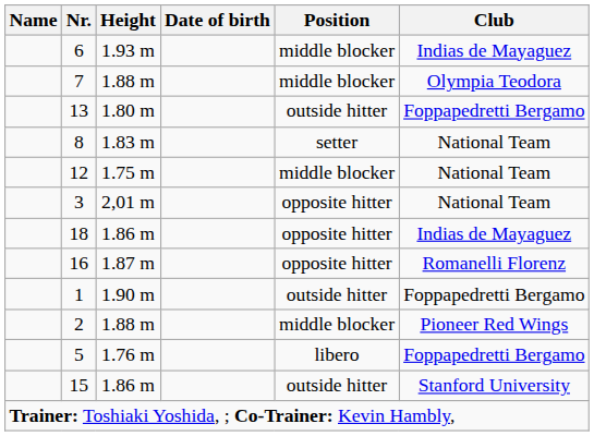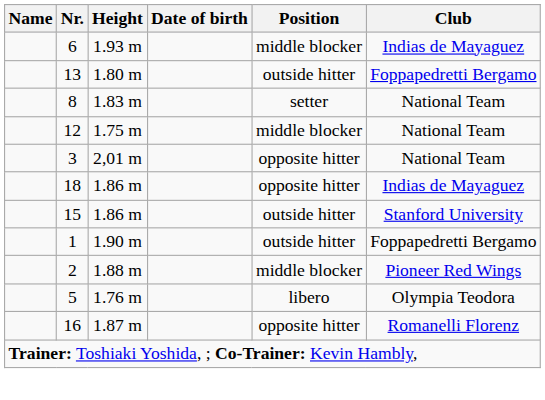- row: 7 | 1.88 m | middle blocker | Olympia Teodora
rows swapped: 16 <-> 15
5 | Club: Foppapedretti Bergamo -> Olympia Teodora
